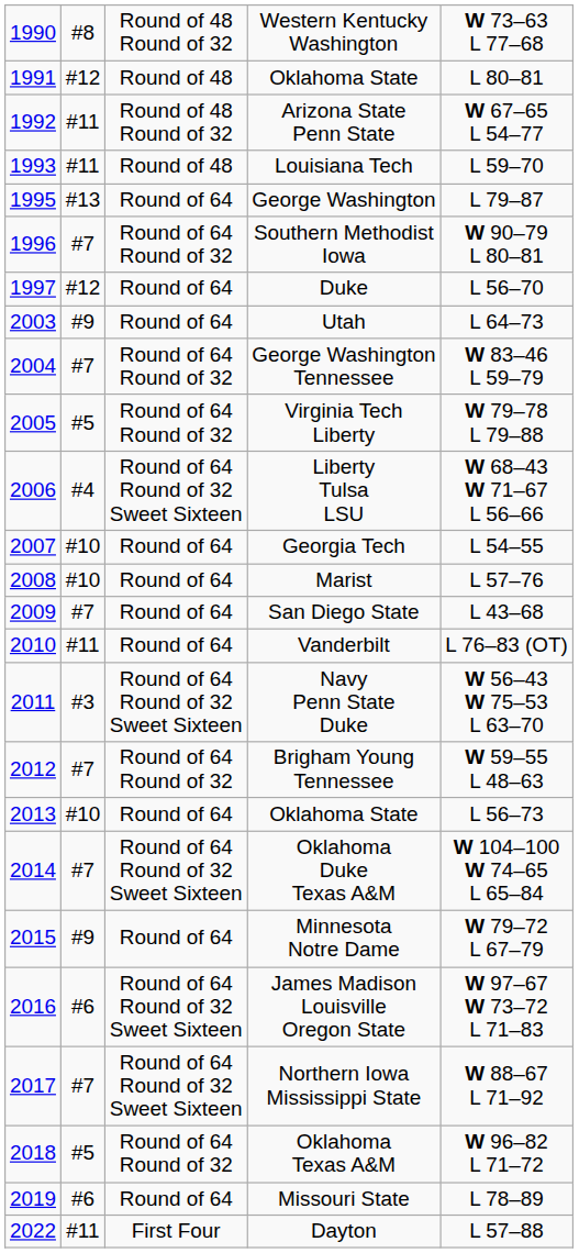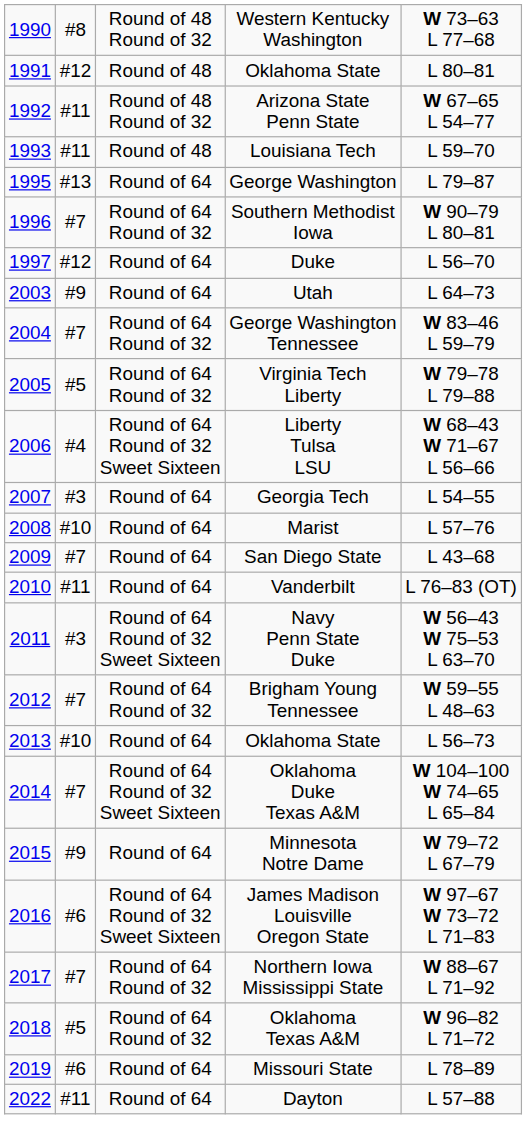Georgia Tech | column 2: #10 -> #3
Northern Iowa Mississippi State | column 3: Round of 64 Round of 32 Sweet Sixteen -> Round of 64 Round of 32
Dayton | column 3: First Four -> Round of 64
